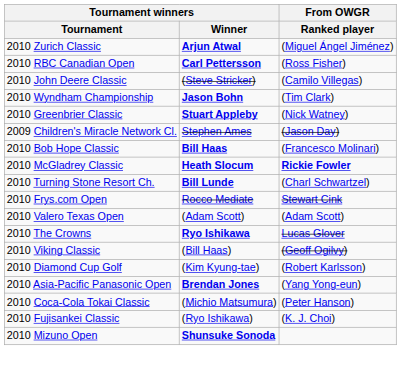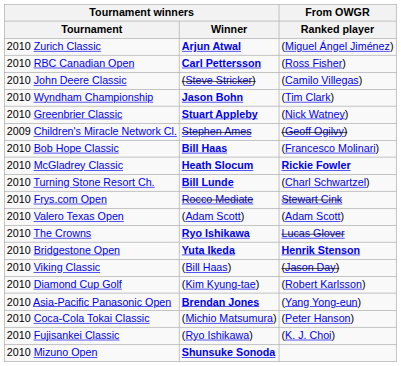2009 Children's Miracle Network Cl. | From OWGR / Ranked player: (Jason Day) -> (Geoff Ogilvy)
+ row: 2010 Bridgestone Open | Yuta Ikeda | Henrik Stenson
2010 Viking Classic | From OWGR / Ranked player: (Geoff Ogilvy) -> (Jason Day)
